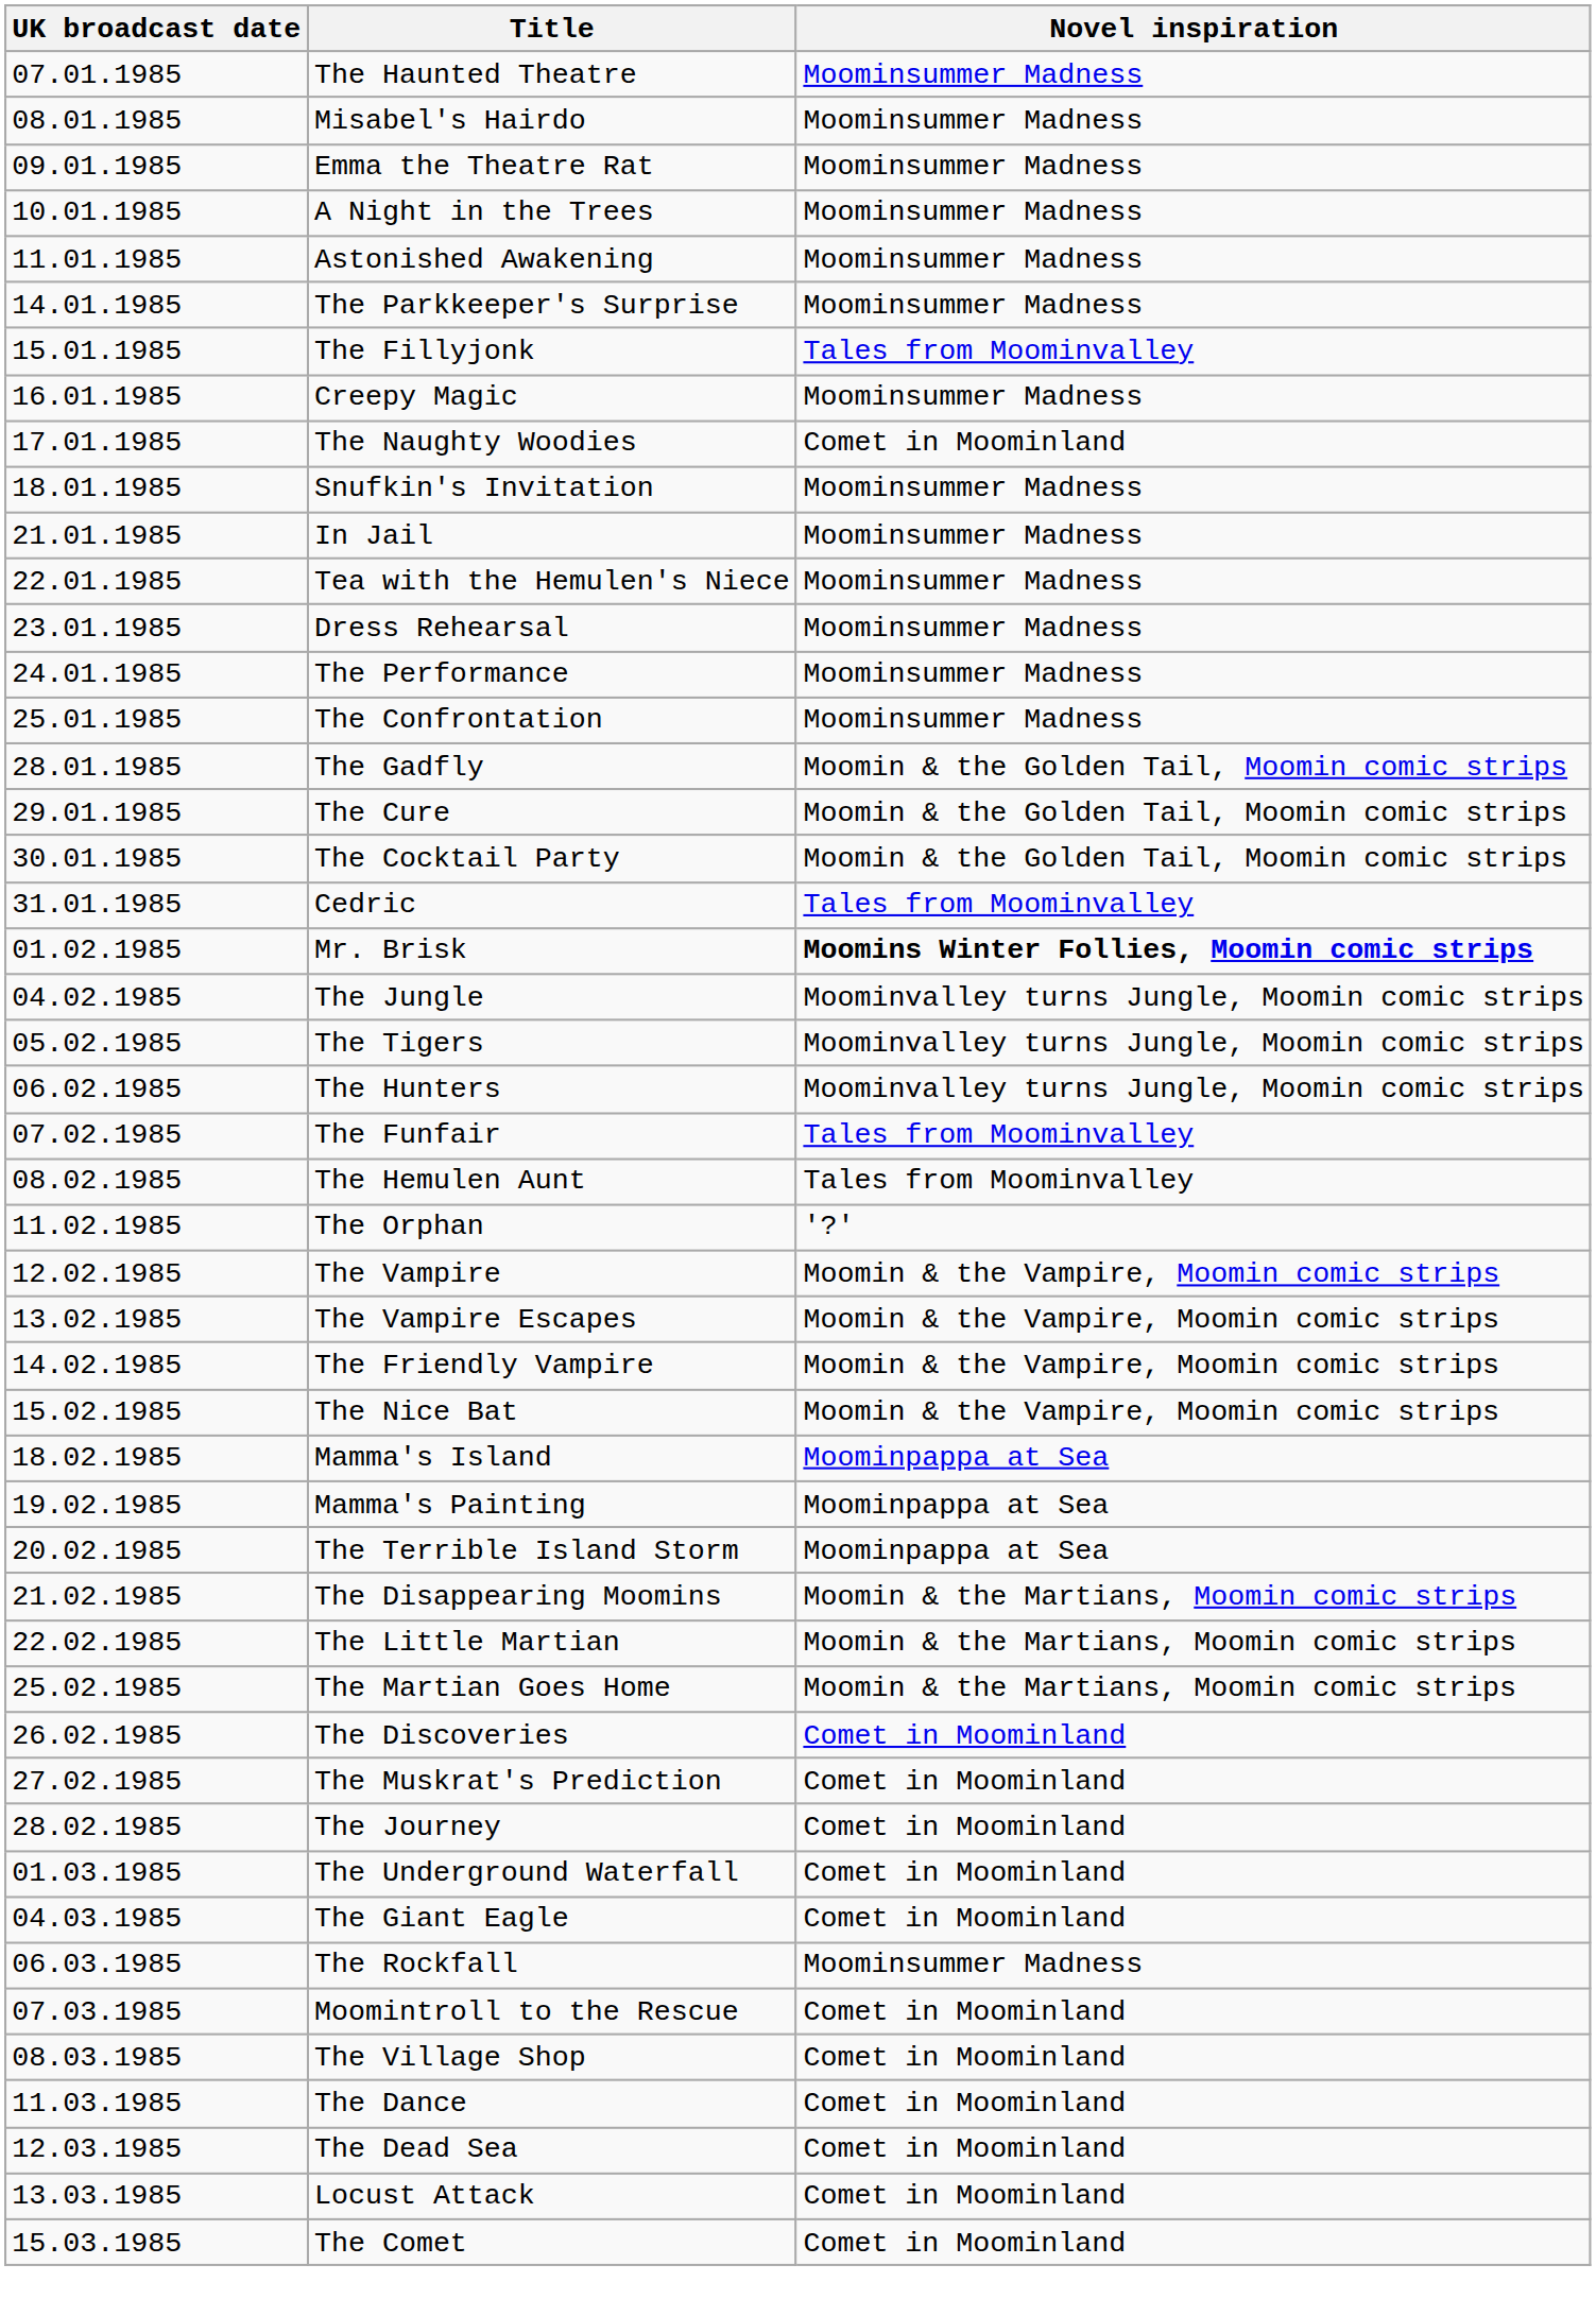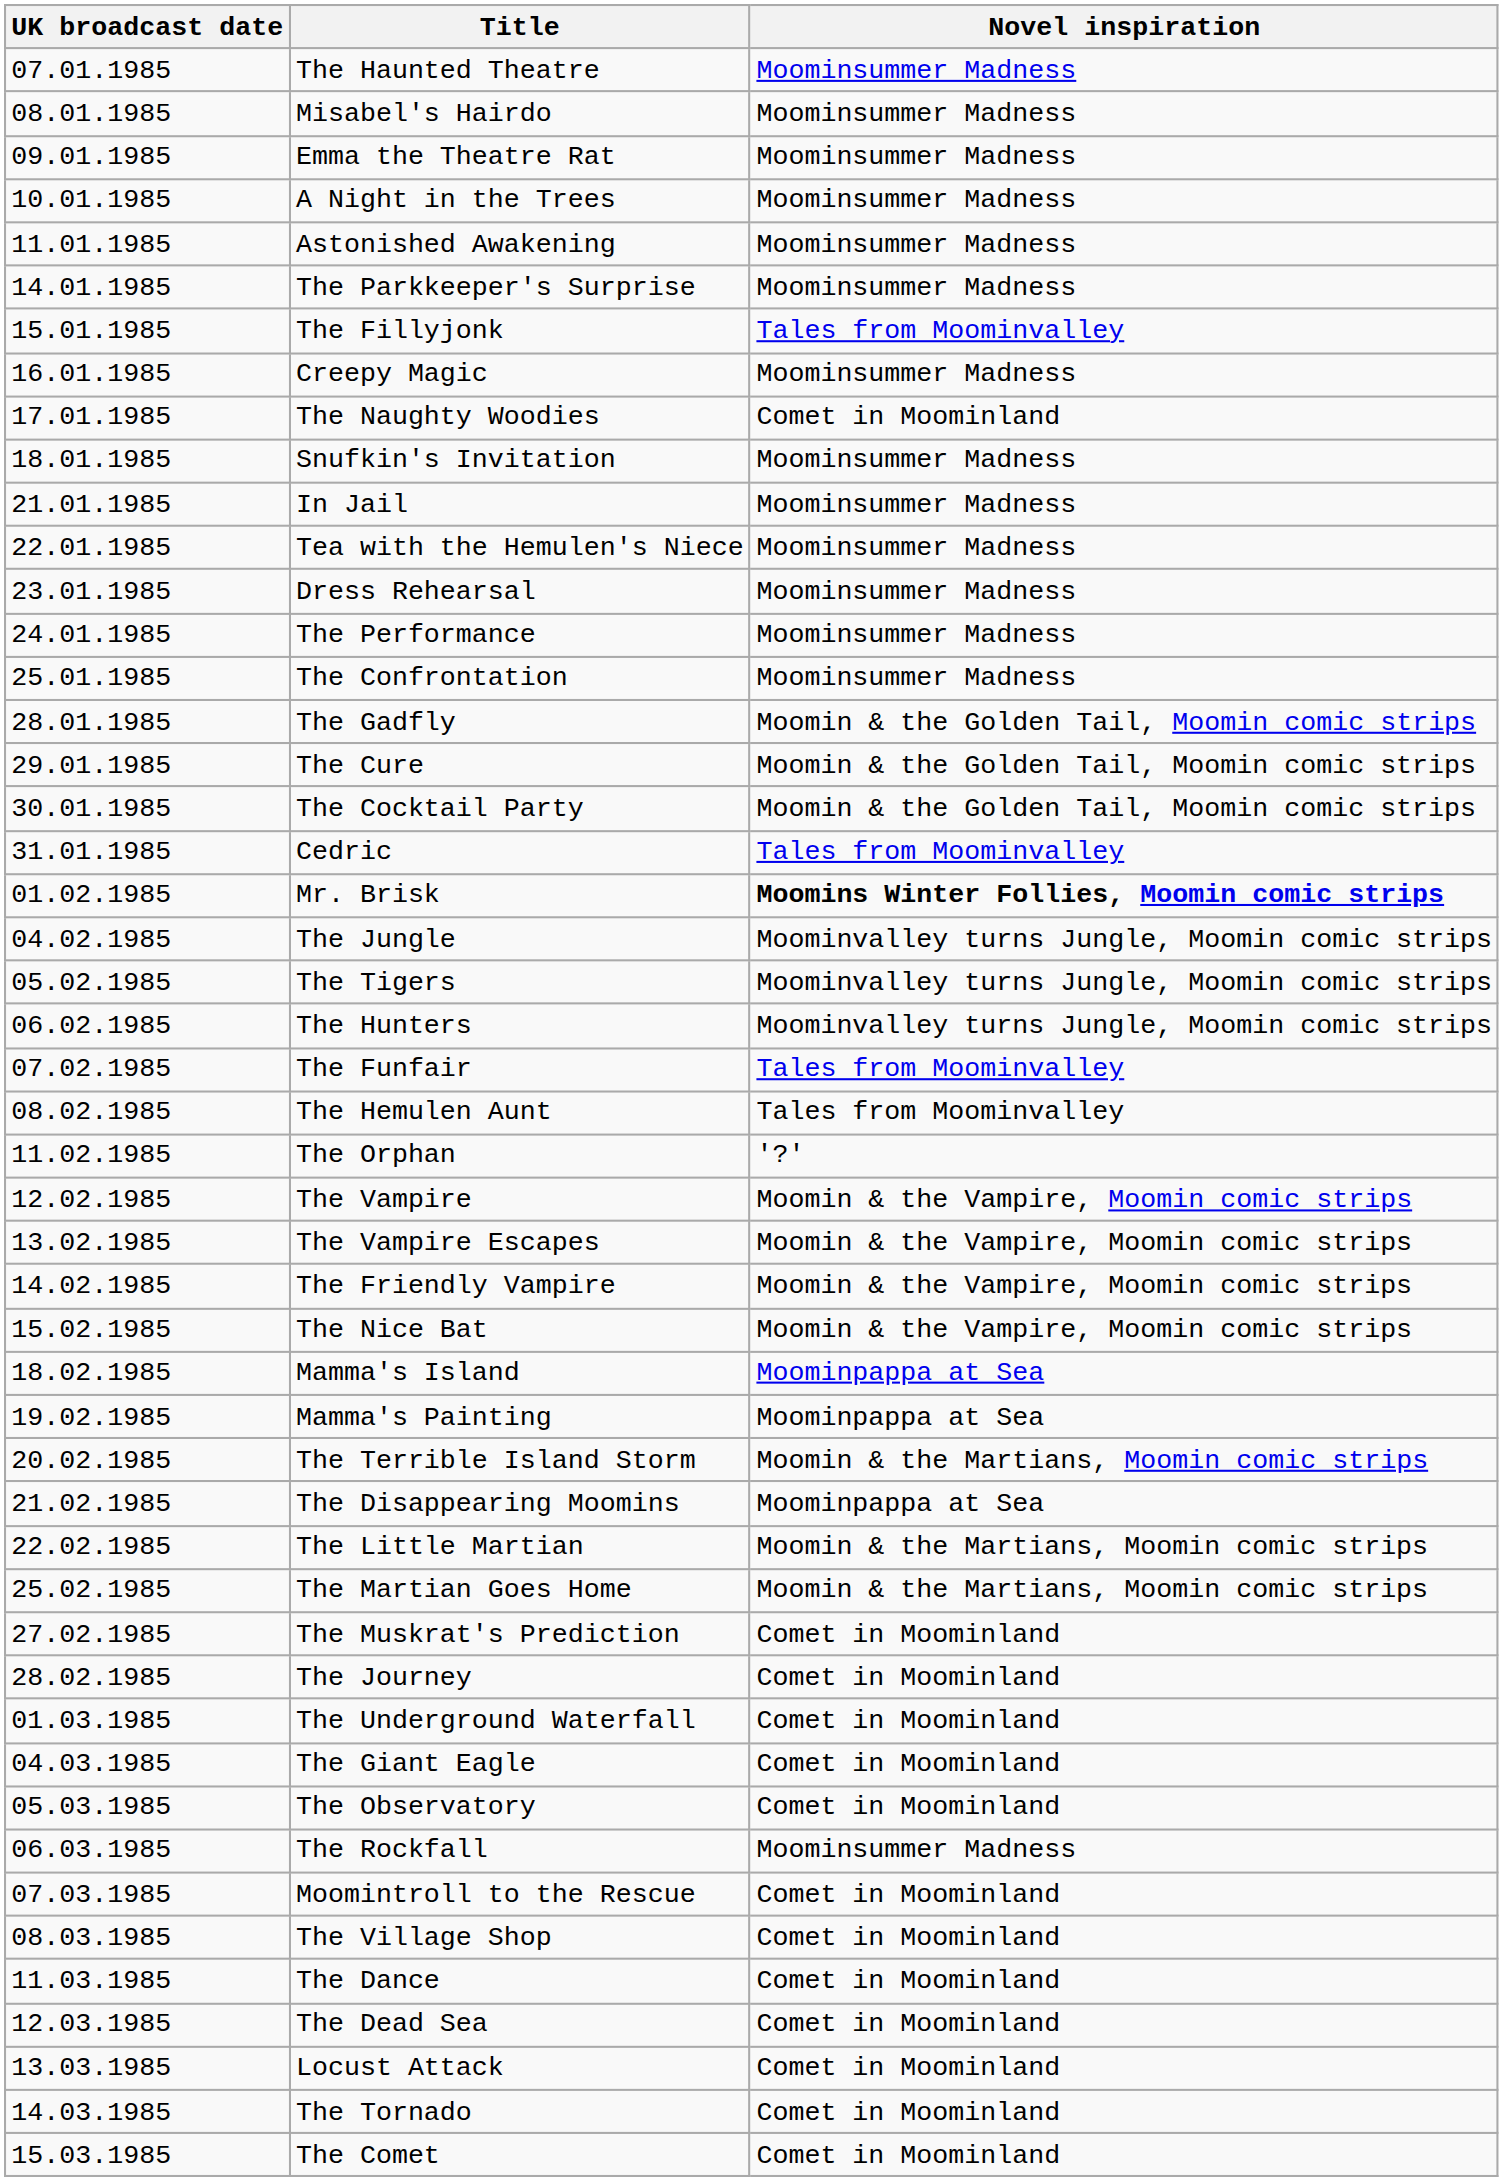The Terrible Island Storm | Novel inspiration: Moominpappa at Sea -> Moomin & the Martians, Moomin comic strips
The Disappearing Moomins | Novel inspiration: Moomin & the Martians, Moomin comic strips -> Moominpappa at Sea
- row: 26.02.1985 | The Discoveries | Comet in Moominland
+ row: 05.03.1985 | The Observatory | Comet in Moominland
+ row: 14.03.1985 | The Tornado | Comet in Moominland
